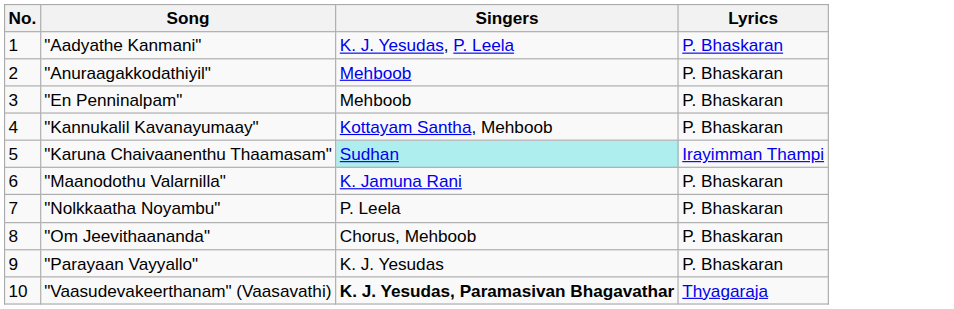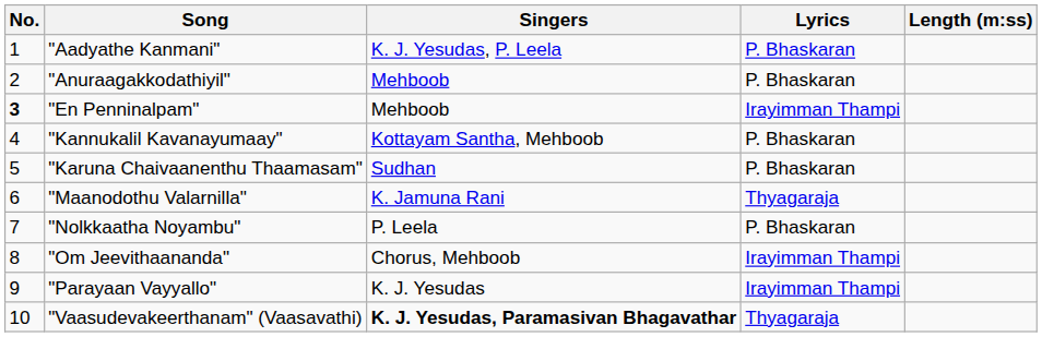+ column: Length (m:ss)
"En Penninalpam" | No.: normal -> bold
"En Penninalpam" | Lyrics: P. Bhaskaran -> Irayimman Thampi
"Karuna Chaivaanenthu Thaamasam" | Singers: paleturquoise background -> no background
"Karuna Chaivaanenthu Thaamasam" | Lyrics: Irayimman Thampi -> P. Bhaskaran
"Maanodothu Valarnilla" | Lyrics: P. Bhaskaran -> Thyagaraja
"Om Jeevithaananda" | Lyrics: P. Bhaskaran -> Irayimman Thampi
"Parayaan Vayyallo" | Lyrics: P. Bhaskaran -> Irayimman Thampi
